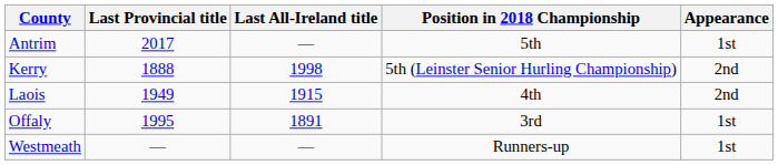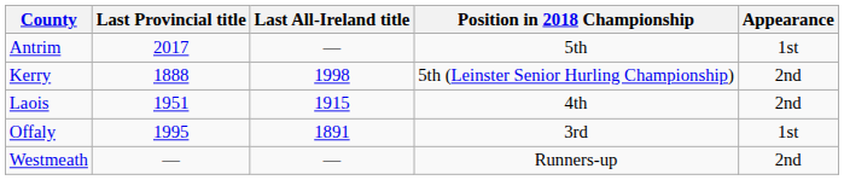Laois | Last Provincial title: 1949 -> 1951
Westmeath | Appearance: 1st -> 2nd
